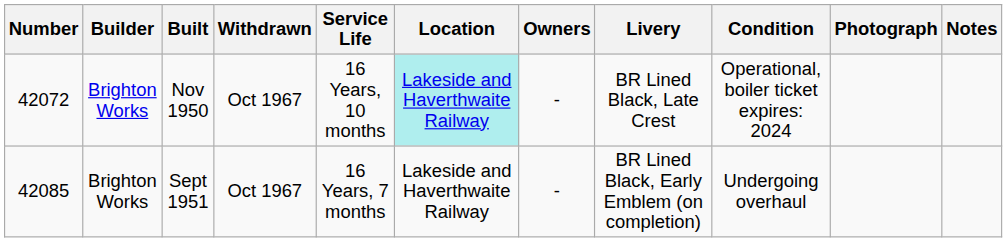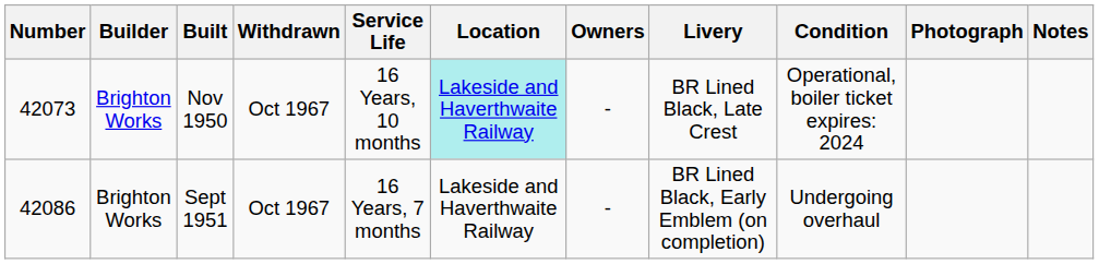Nov 1950 | Number: 42072 -> 42073
Sept 1951 | Number: 42085 -> 42086
